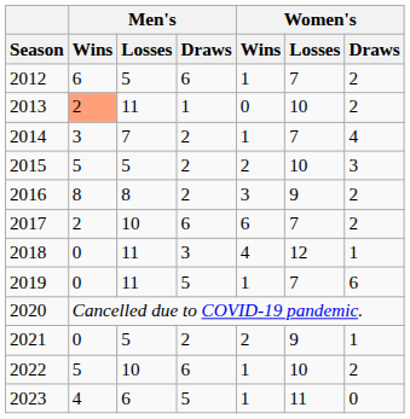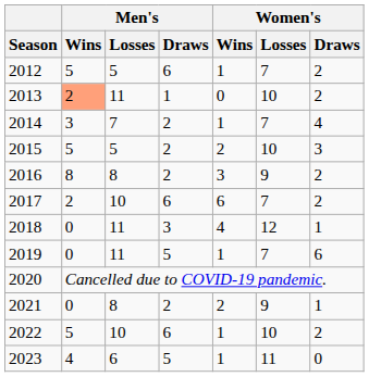2012 | Men's / Wins: 6 -> 5
2021 | Men's / Losses: 5 -> 8
